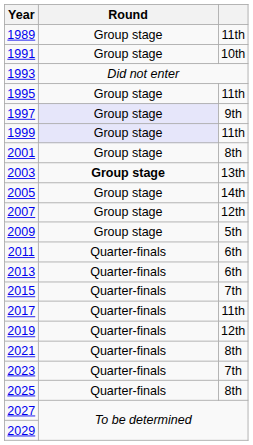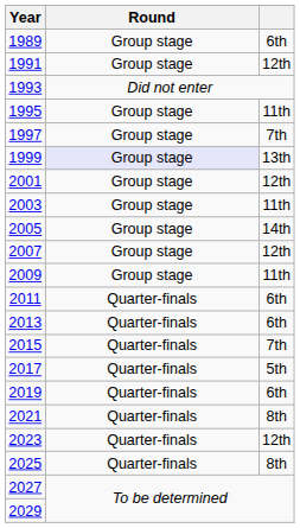1989 | column 3: 11th -> 6th
1991 | column 3: 10th -> 12th
1997 | Round: lavender background -> no background
1997 | column 3: 9th -> 7th
1999 | column 3: 11th -> 13th
2001 | column 3: 8th -> 12th
2003 | Round: bold -> normal
2003 | column 3: 13th -> 11th
2009 | column 3: 5th -> 11th
2017 | column 3: 11th -> 5th
2019 | column 3: 12th -> 6th
2023 | column 3: 7th -> 12th
